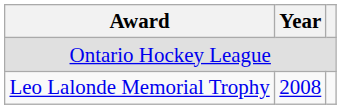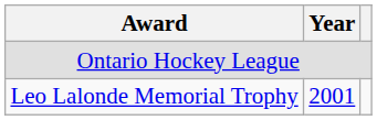Leo Lalonde Memorial Trophy | Year: 2008 -> 2001
